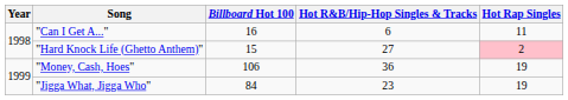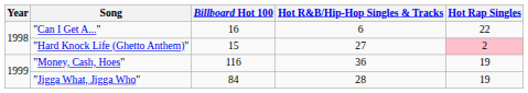"Can I Get A..." | Hot Rap Singles: 11 -> 22
"Money, Cash, Hoes" | Billboard Hot 100: 106 -> 116
"Jigga What, Jigga Who" | Hot R&B/Hip-Hop Singles & Tracks: 23 -> 28
